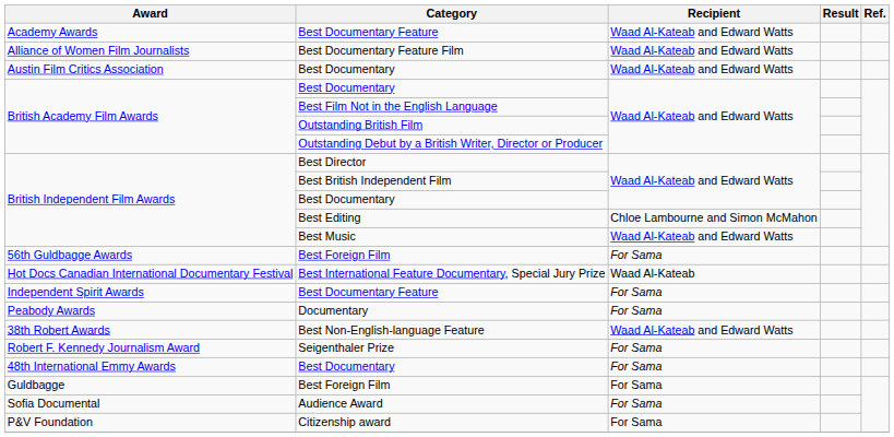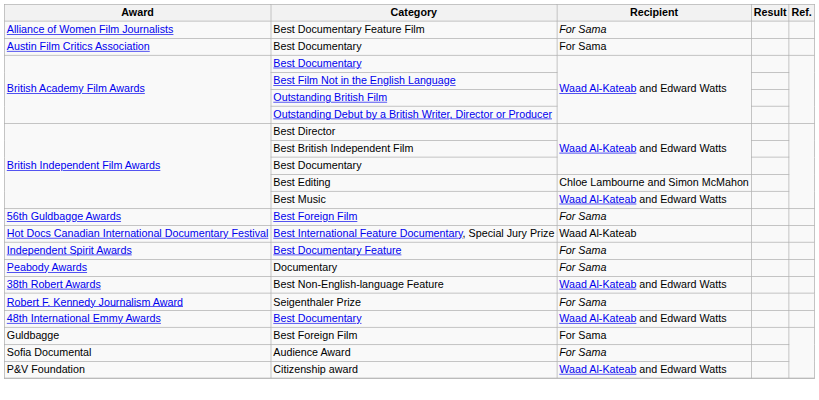- row: Academy Awards | Best Documentary Feature | Waad Al-Kateab and Edward Watts
Best Documentary Feature Film | Recipient: Waad Al-Kateab and Edward Watts -> For Sama
Austin Film Critics Association / Best Documentary | Recipient: Waad Al-Kateab and Edward Watts -> For Sama
48th International Emmy Awards / Best Documentary | Recipient: For Sama -> Waad Al-Kateab and Edward Watts
Citizenship award | Recipient: For Sama -> Waad Al-Kateab and Edward Watts
